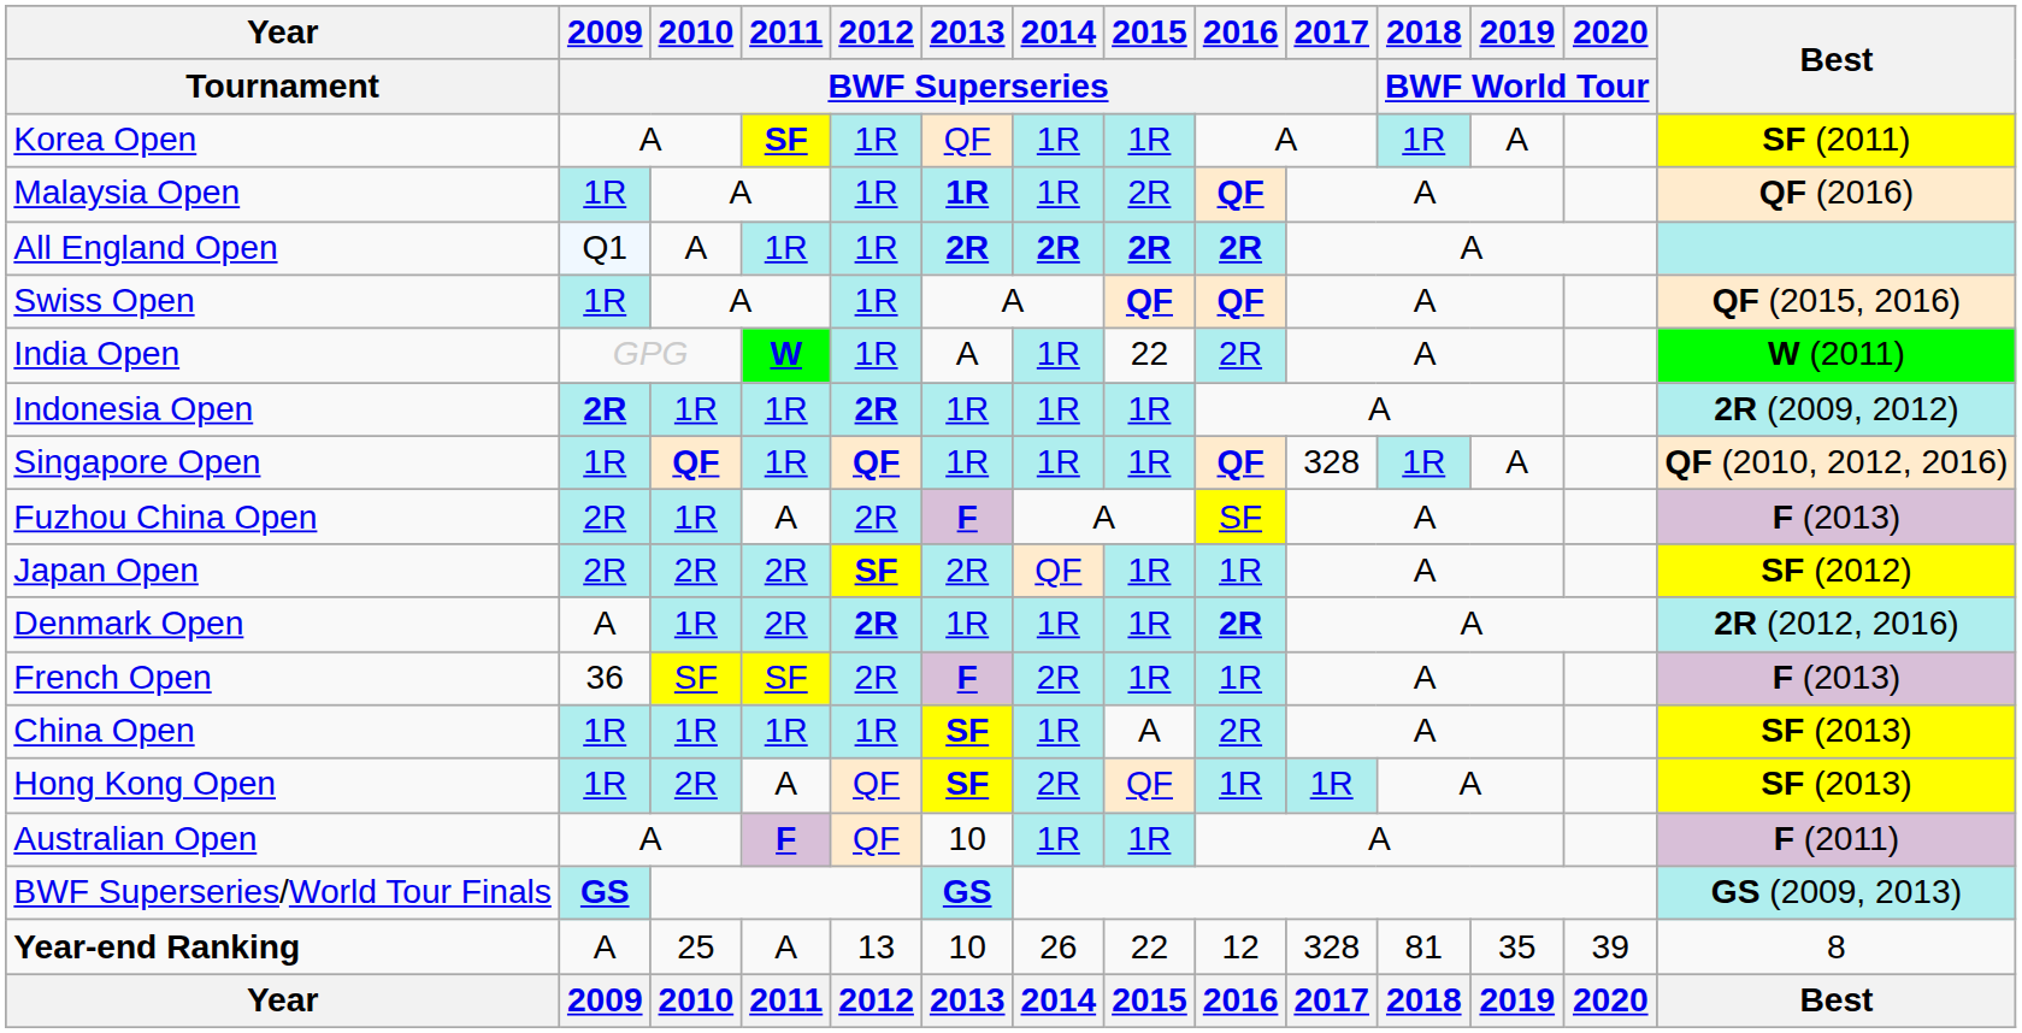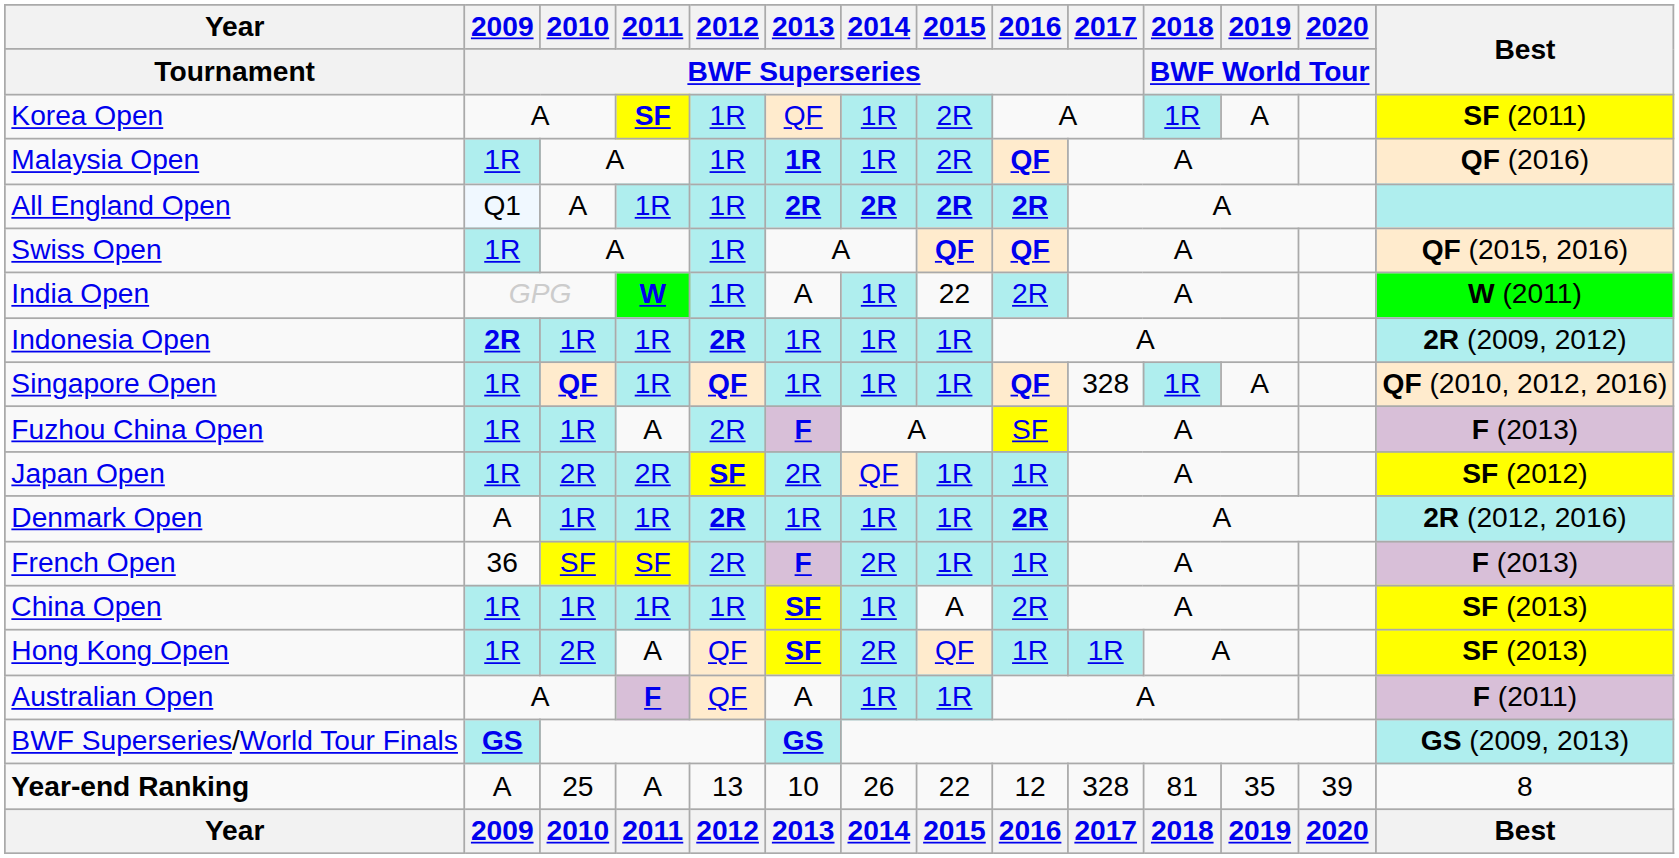Korea Open | 2015 / BWF Superseries: 1R -> 2R
Fuzhou China Open | 2009 / BWF Superseries: 2R -> 1R
Japan Open | 2009 / BWF Superseries: 2R -> 1R
Denmark Open | 2011 / BWF Superseries: 2R -> 1R
Australian Open | 2013 / BWF Superseries: 10 -> A
